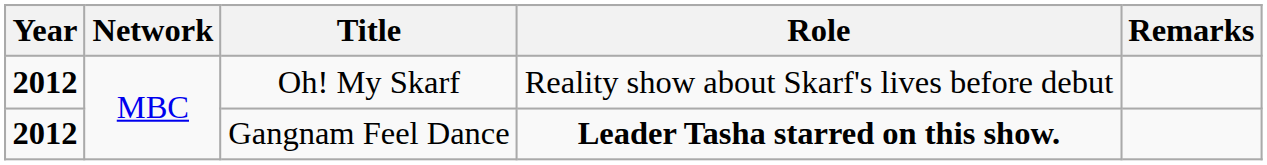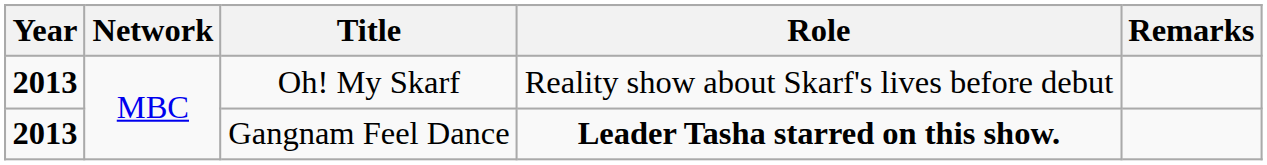Oh! My Skarf | Year: 2012 -> 2013
Gangnam Feel Dance | Year: 2012 -> 2013
